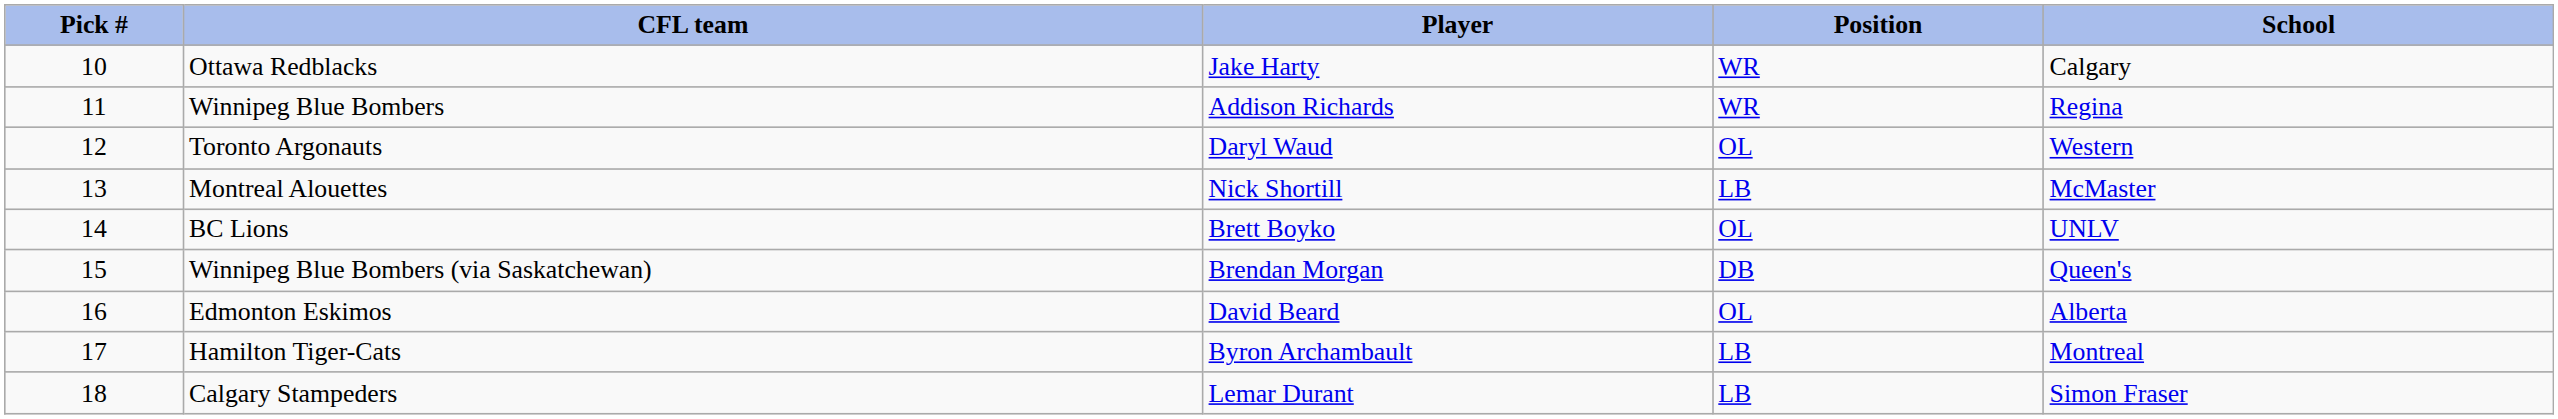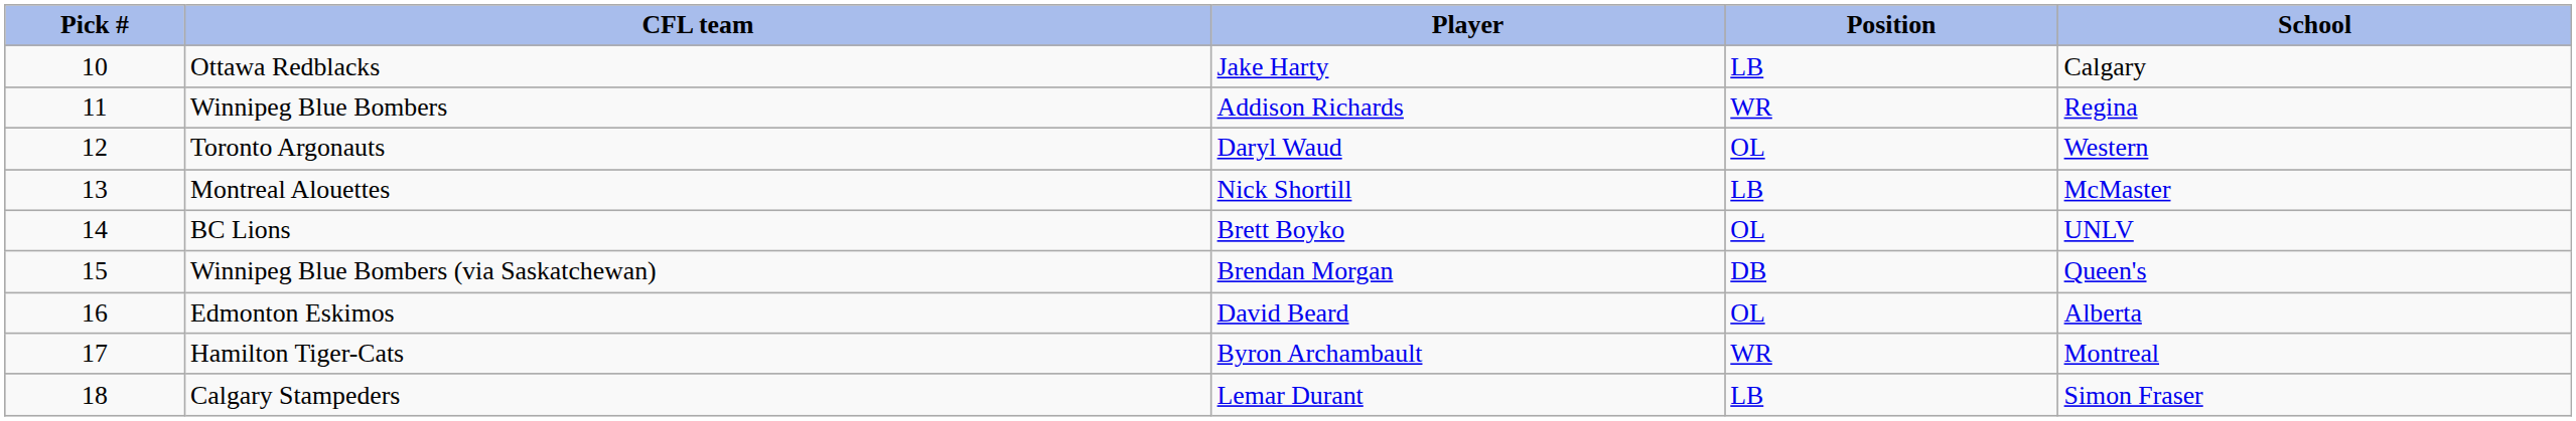Ottawa Redblacks | Position: WR -> LB
Hamilton Tiger-Cats | Position: LB -> WR
